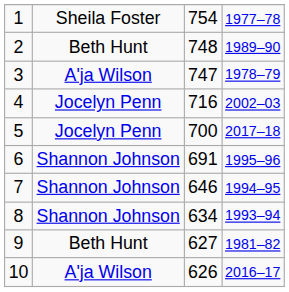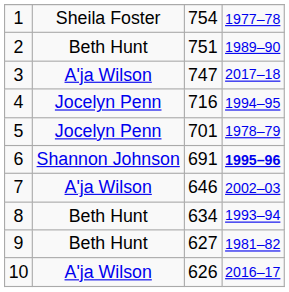2 | column 3: 748 -> 751
3 | column 4: 1978–79 -> 2017–18
4 | column 4: 2002–03 -> 1994–95
5 | column 3: 700 -> 701
5 | column 4: 2017–18 -> 1978–79
6 | column 4: normal -> bold
7 | column 2: Shannon Johnson -> A'ja Wilson
7 | column 4: 1994–95 -> 2002–03
8 | column 2: Shannon Johnson -> Beth Hunt
